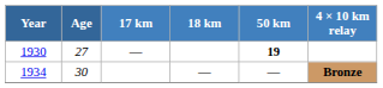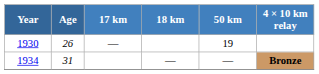1930 | Age: 27 -> 26
1930 | 50 km: bold -> normal
1934 | Age: 30 -> 31
